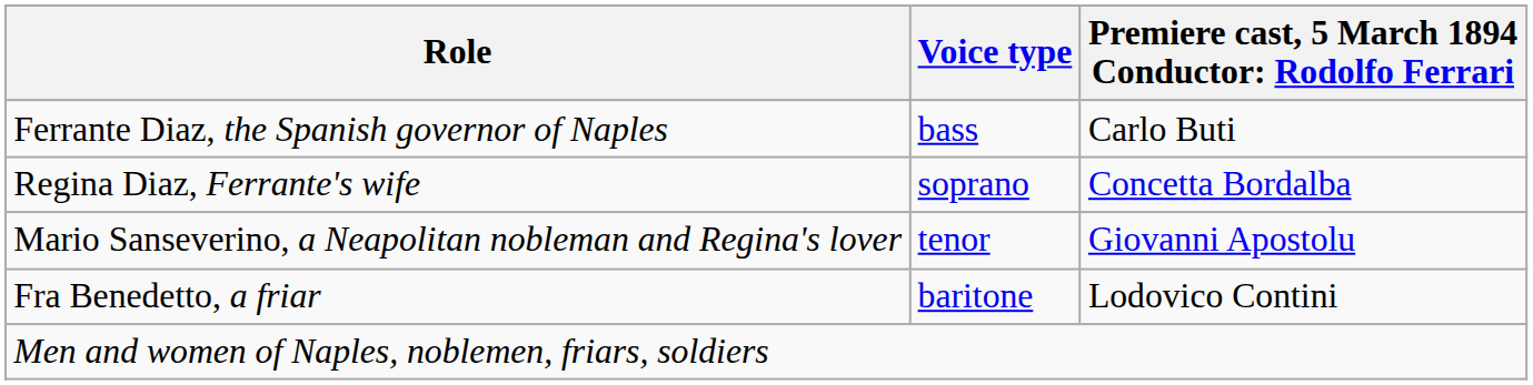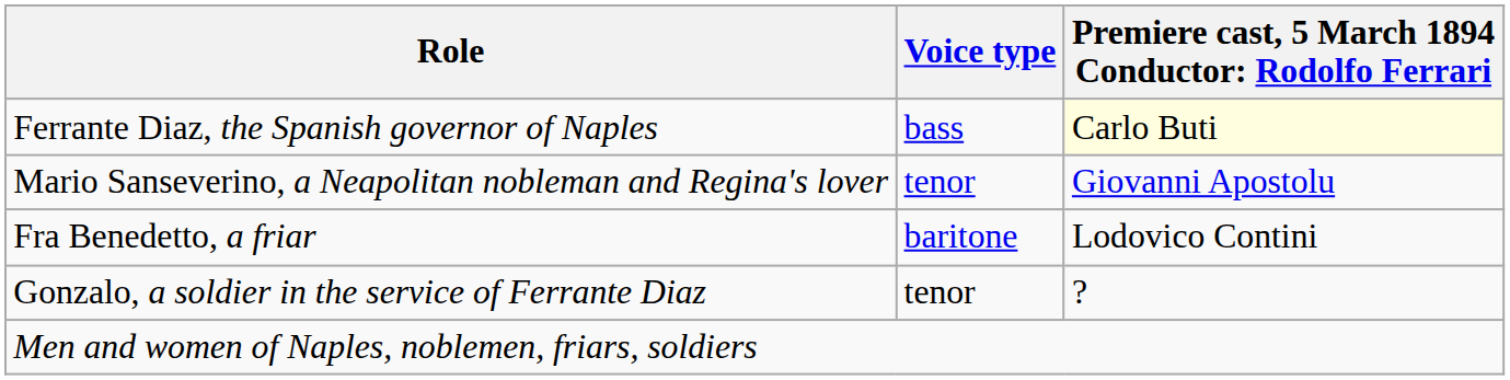Ferrante Diaz, the Spanish governor of Naples | column 3: no background -> lightyellow background
- row: Regina Diaz, Ferrante's wife | soprano | Concetta Bordalba
+ row: Gonzalo, a soldier in the service of Ferrante Diaz | tenor | ?
